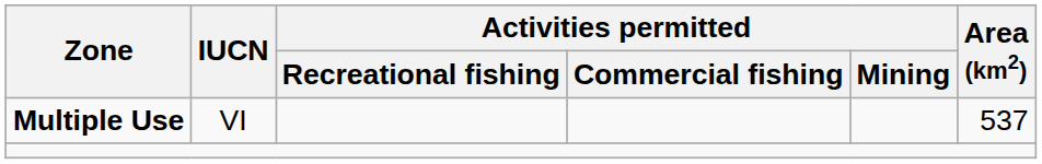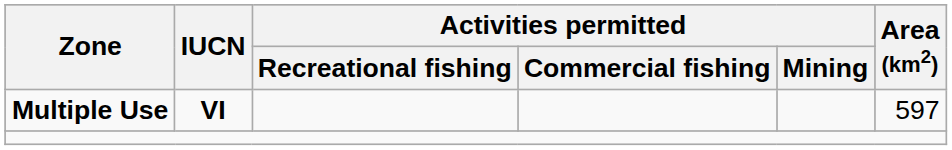Multiple Use | IUCN: normal -> bold
Multiple Use | Area (km2): 537 -> 597
